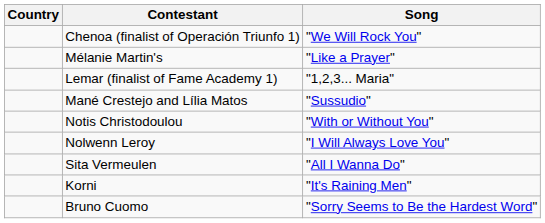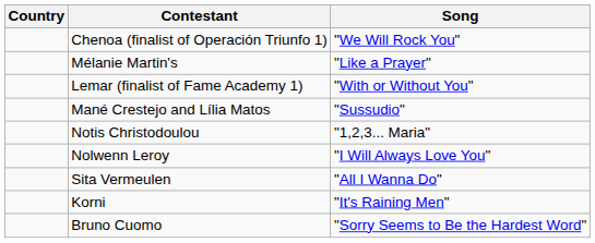Lemar (finalist of Fame Academy 1) | Song: "1,2,3... Maria" -> "With or Without You"
Notis Christodoulou | Song: "With or Without You" -> "1,2,3... Maria"
